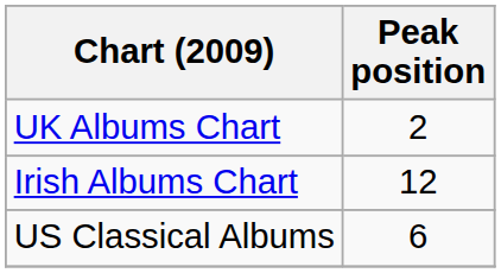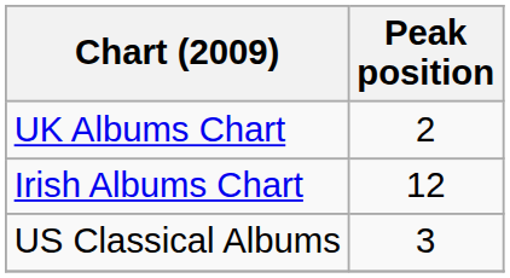US Classical Albums | Peak position: 6 -> 3
